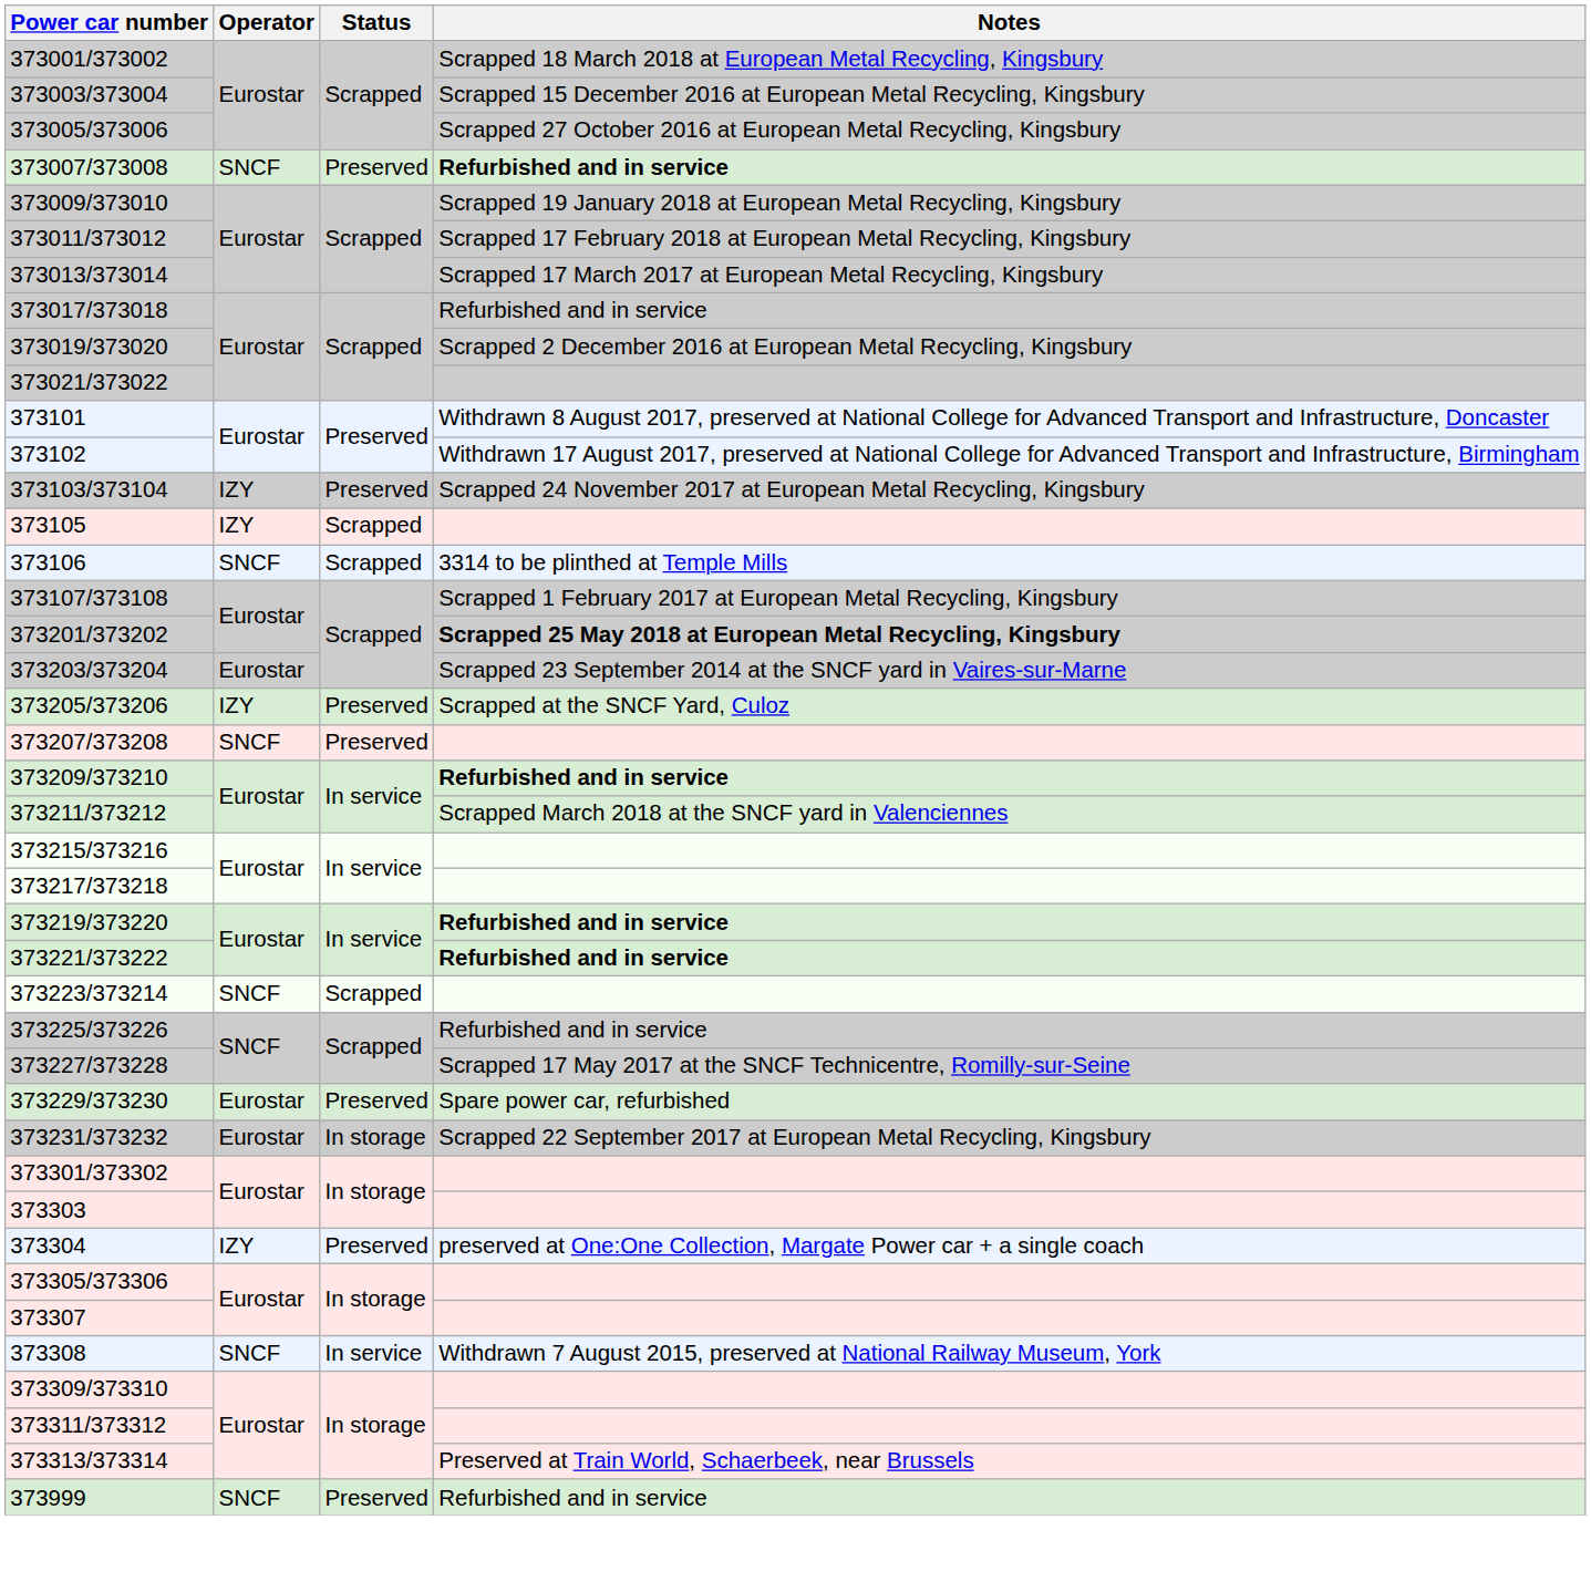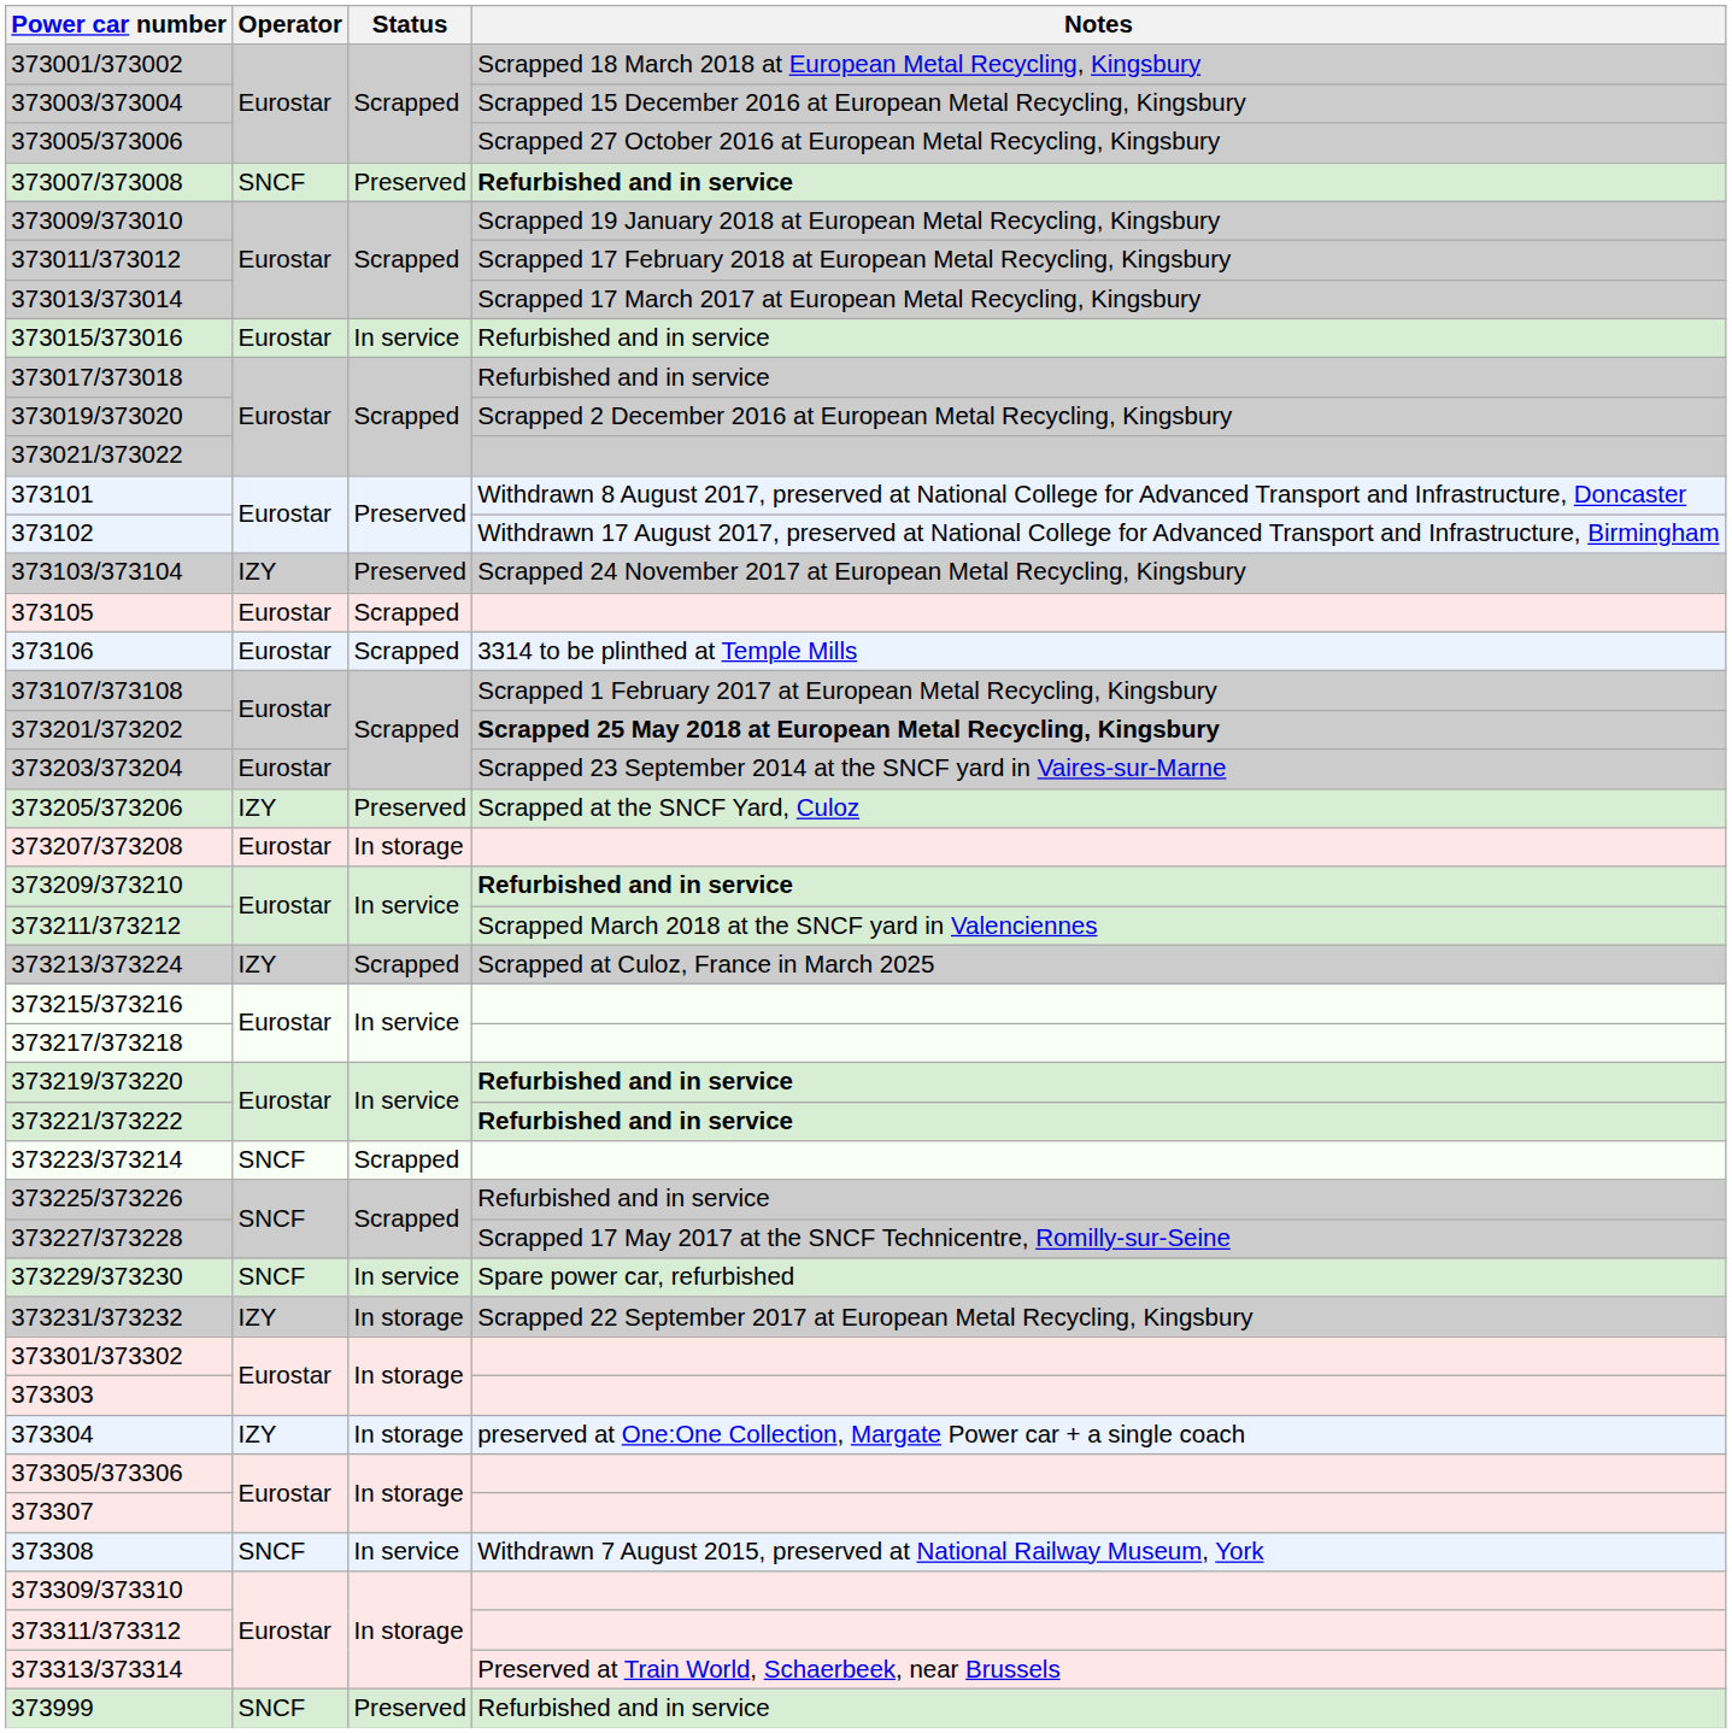+ row: 373015/373016 | Eurostar | In service | Refurbished and in service
373105 | Operator: IZY -> Eurostar
373106 | Operator: SNCF -> Eurostar
373207/373208 | Operator: SNCF -> Eurostar
373207/373208 | Status: Preserved -> In storage
+ row: 373213/373224 | IZY | Scrapped | Scrapped at Culoz, France in March 2025
373229/373230 | Operator: Eurostar -> SNCF
373229/373230 | Status: Preserved -> In service
373231/373232 | Operator: Eurostar -> IZY
373304 | Status: Preserved -> In storage
